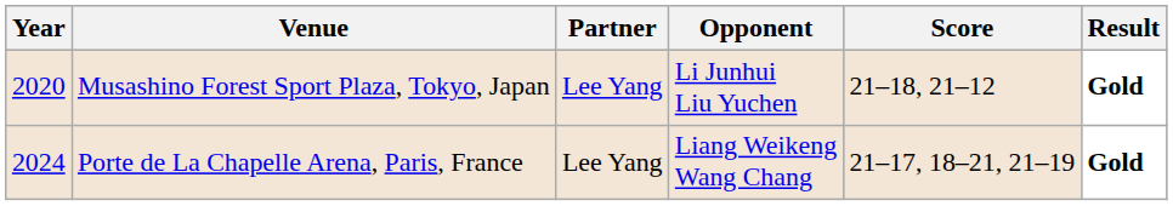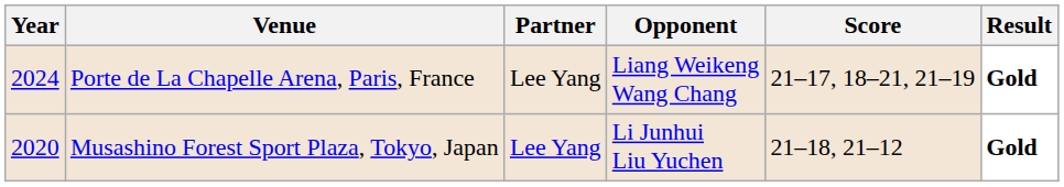rows swapped: Musashino Forest Sport Plaza, Tokyo, Japan <-> Porte de La Chapelle Arena, Paris, France
